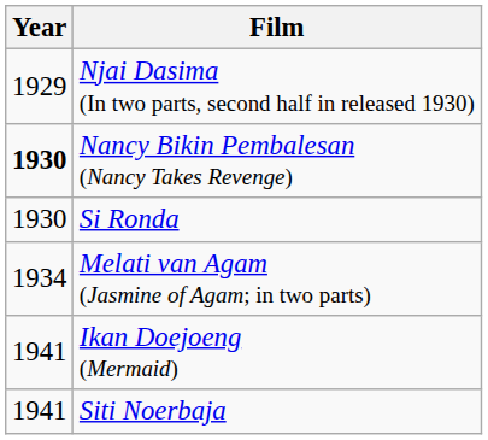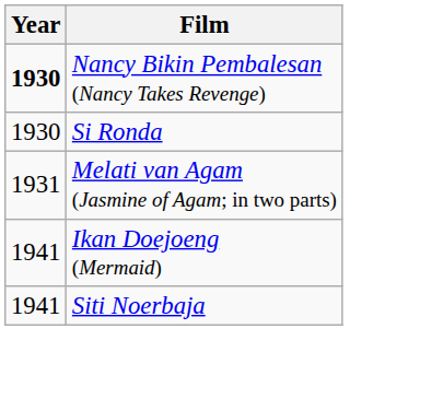- row: 1929 | Njai Dasima (In two parts, second half in released 1930)
Melati van Agam (Jasmine of Agam; in two parts) | Year: 1934 -> 1931
